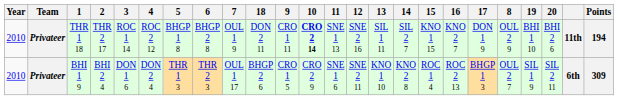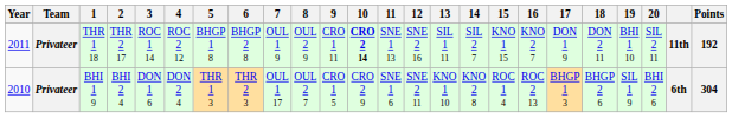columns swapped: 8 <-> 18
THR 1 18 | Year: 2010 -> 2011
THR 1 18 | 20: BHI 2 6 -> SIL 2 11
THR 1 18 | Points: 194 -> 192
BHI 1 9 | 20: SIL 2 11 -> BHI 2 6
BHI 1 9 | Points: 309 -> 304
